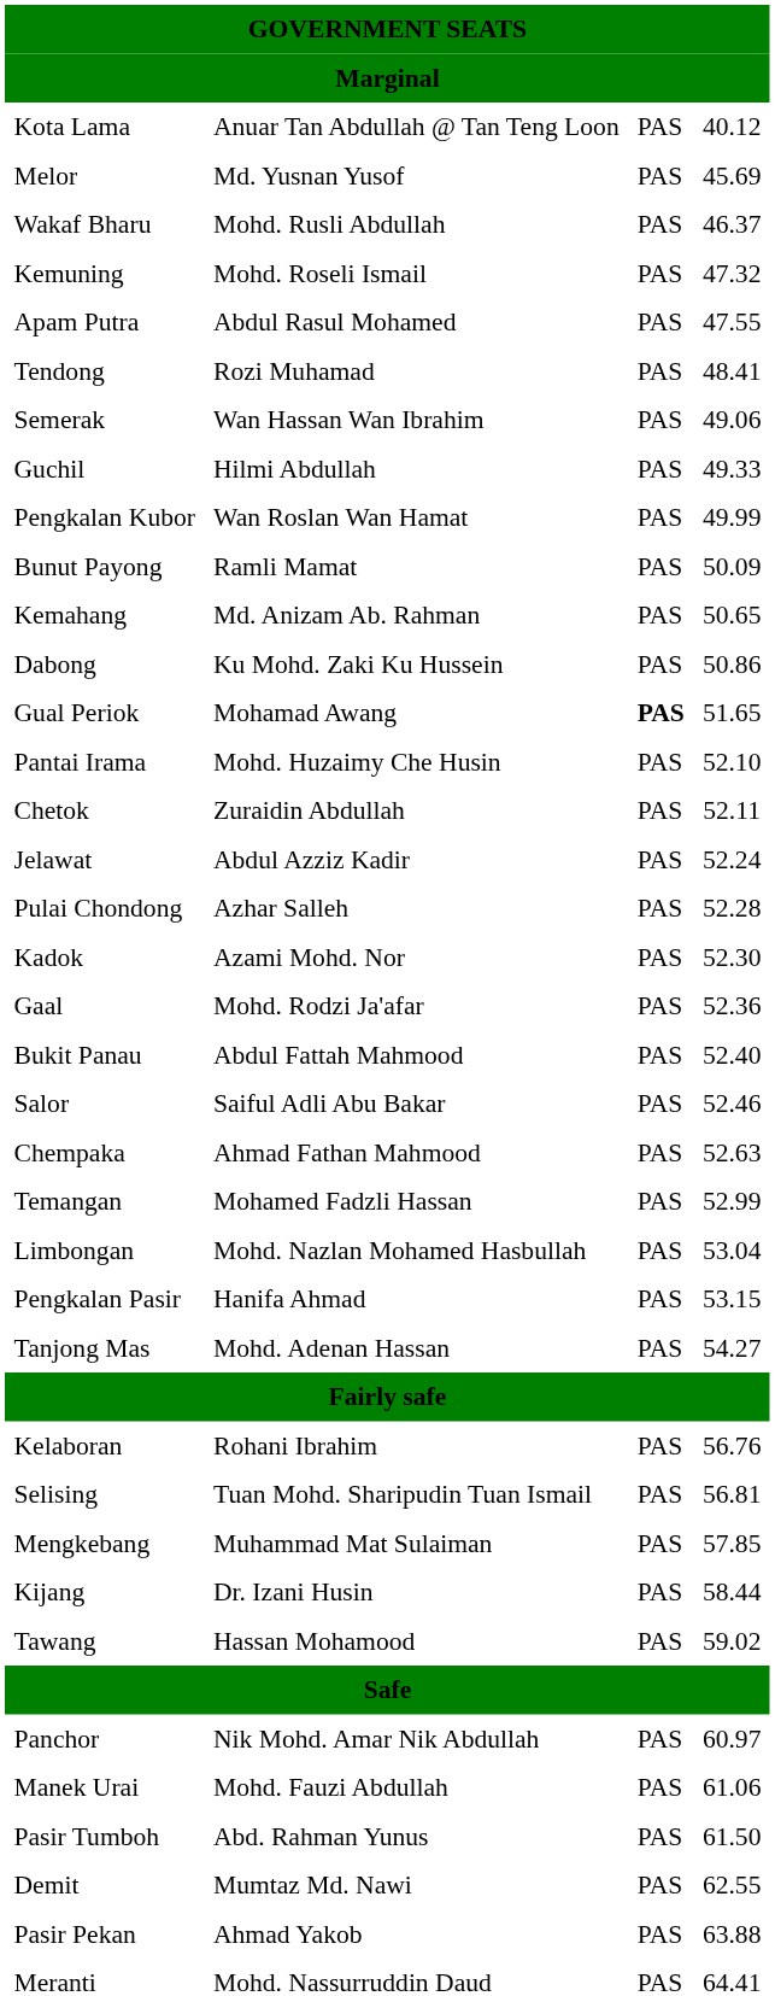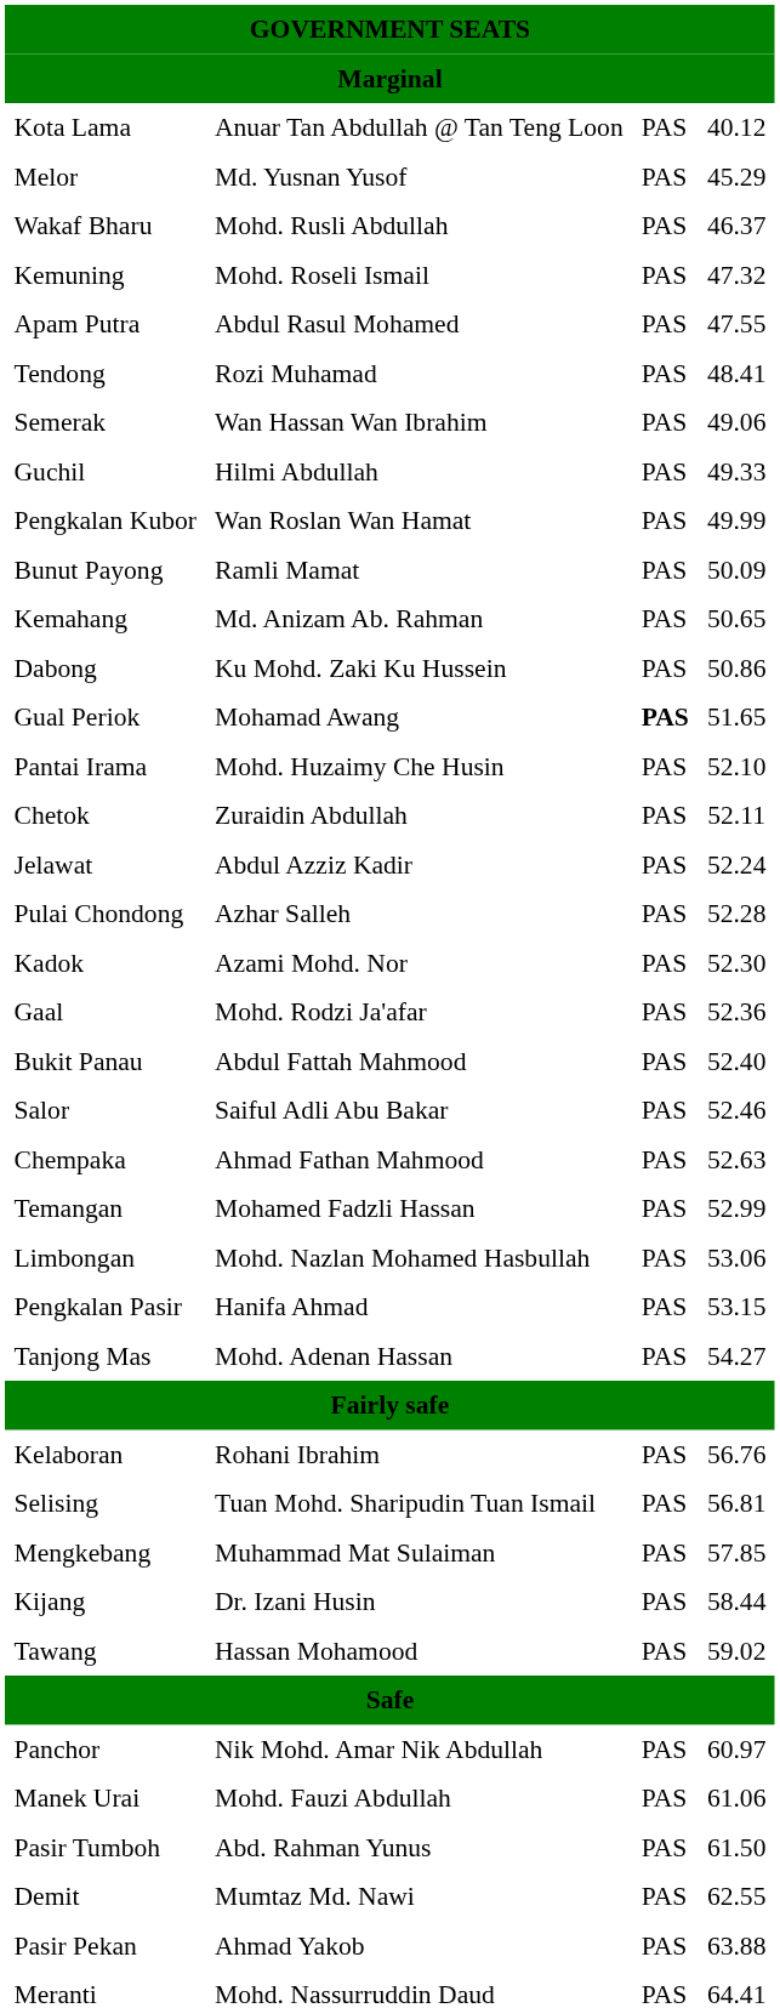Melor | column 4: 45.69 -> 45.29
Limbongan | column 4: 53.04 -> 53.06
